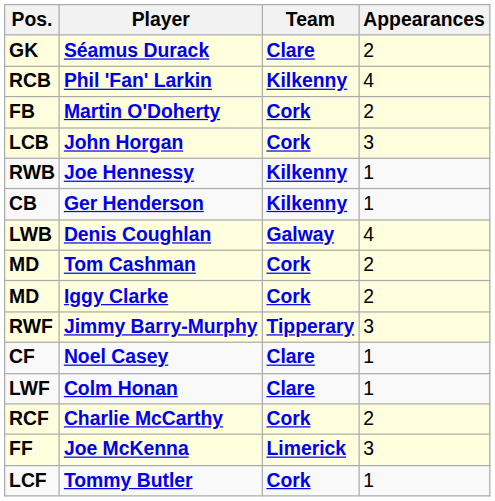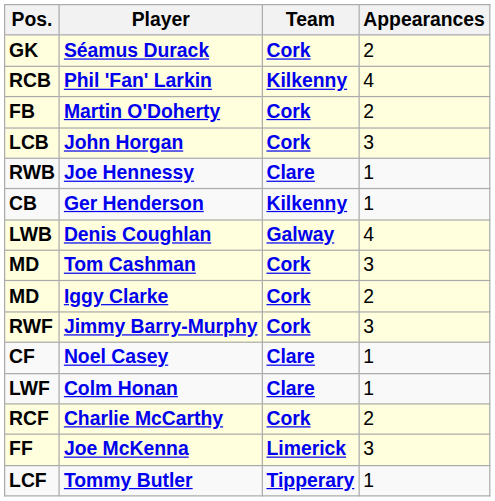Séamus Durack | Team: Clare -> Cork
Joe Hennessy | Team: Kilkenny -> Clare
Tom Cashman | Appearances: 2 -> 3
Jimmy Barry-Murphy | Team: Tipperary -> Cork
Tommy Butler | Team: Cork -> Tipperary
